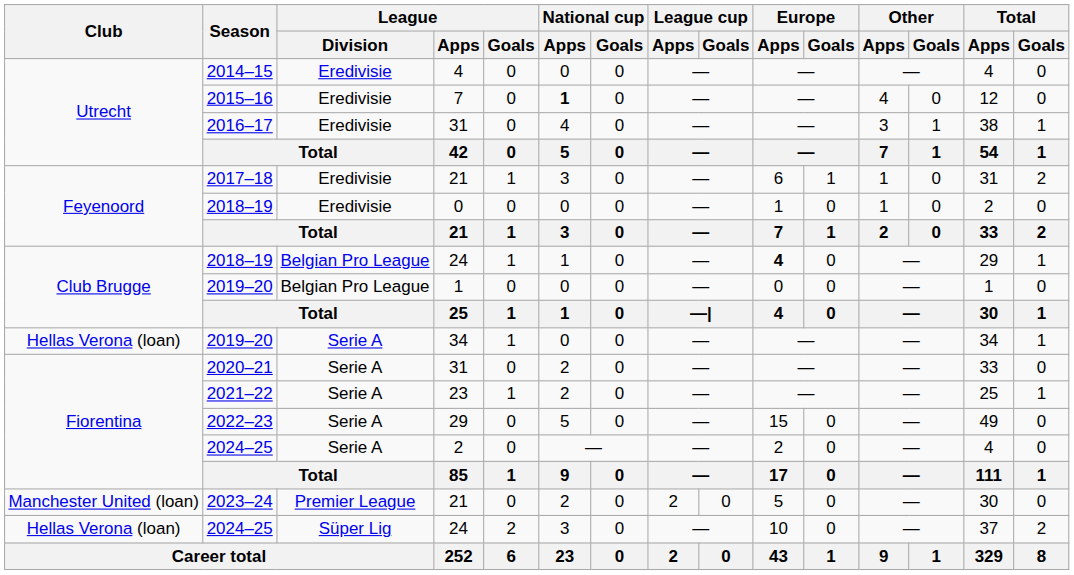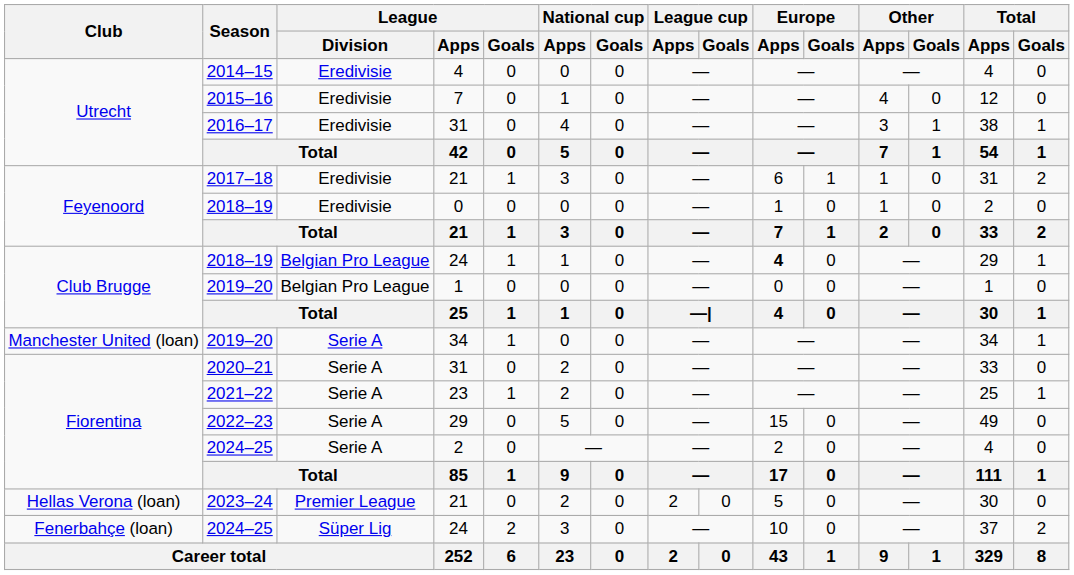2015–16 | National cup / Apps: bold -> normal
2019–20 / 34 | Club: Hellas Verona (loan) -> Manchester United (loan)
2023–24 | Club: Manchester United (loan) -> Hellas Verona (loan)
2024–25 / 24 | Club: Hellas Verona (loan) -> Fenerbahçe (loan)
